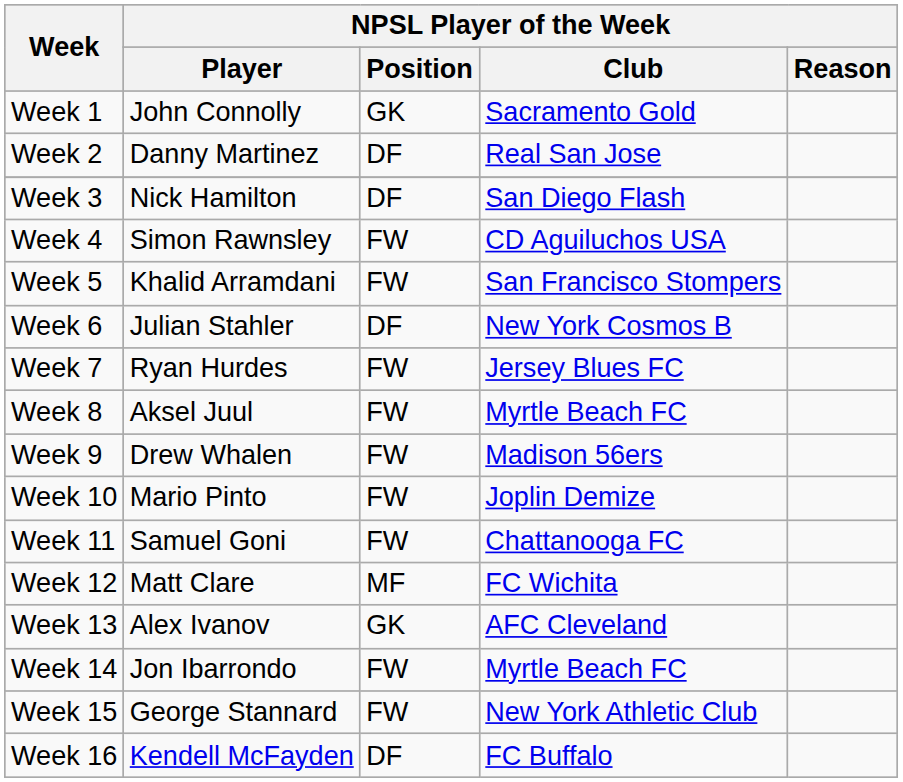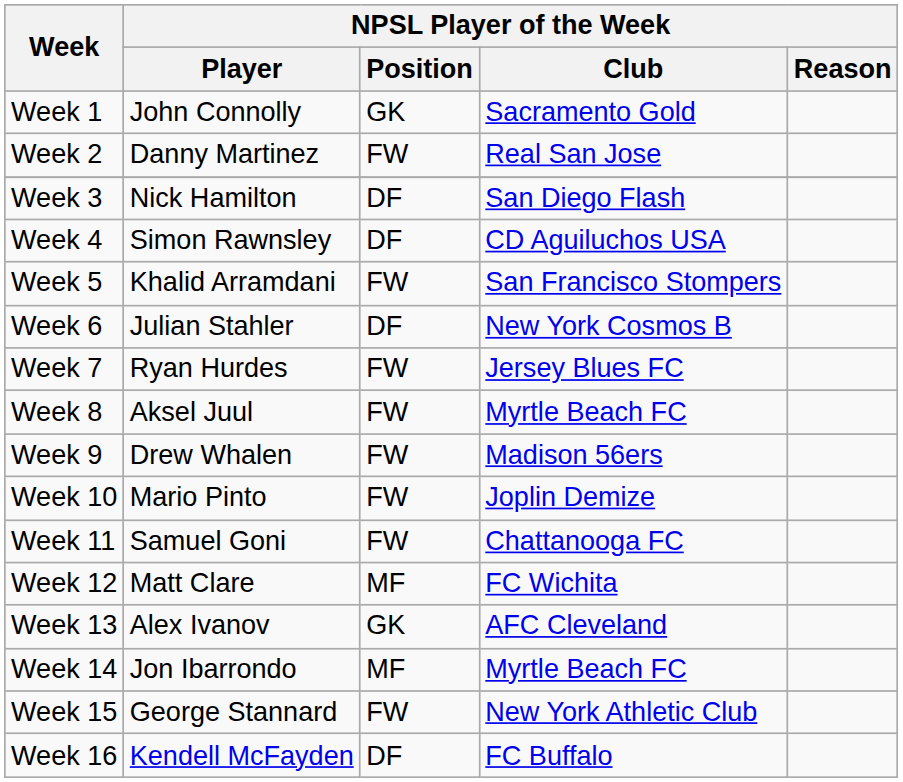Week 2 | NPSL Player of the Week / Position: DF -> FW
Week 4 | NPSL Player of the Week / Position: FW -> DF
Week 14 | NPSL Player of the Week / Position: FW -> MF
